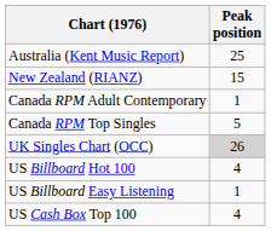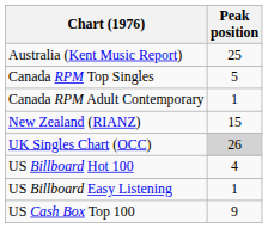rows swapped: Canada RPM Top Singles <-> New Zealand (RIANZ)
US Cash Box Top 100 | Peak position: 4 -> 9
